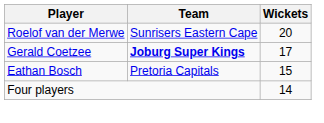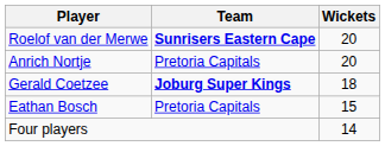Roelof van der Merwe | Team: normal -> bold
+ row: Anrich Nortje | Pretoria Capitals | 20
Gerald Coetzee | Wickets: 17 -> 18
